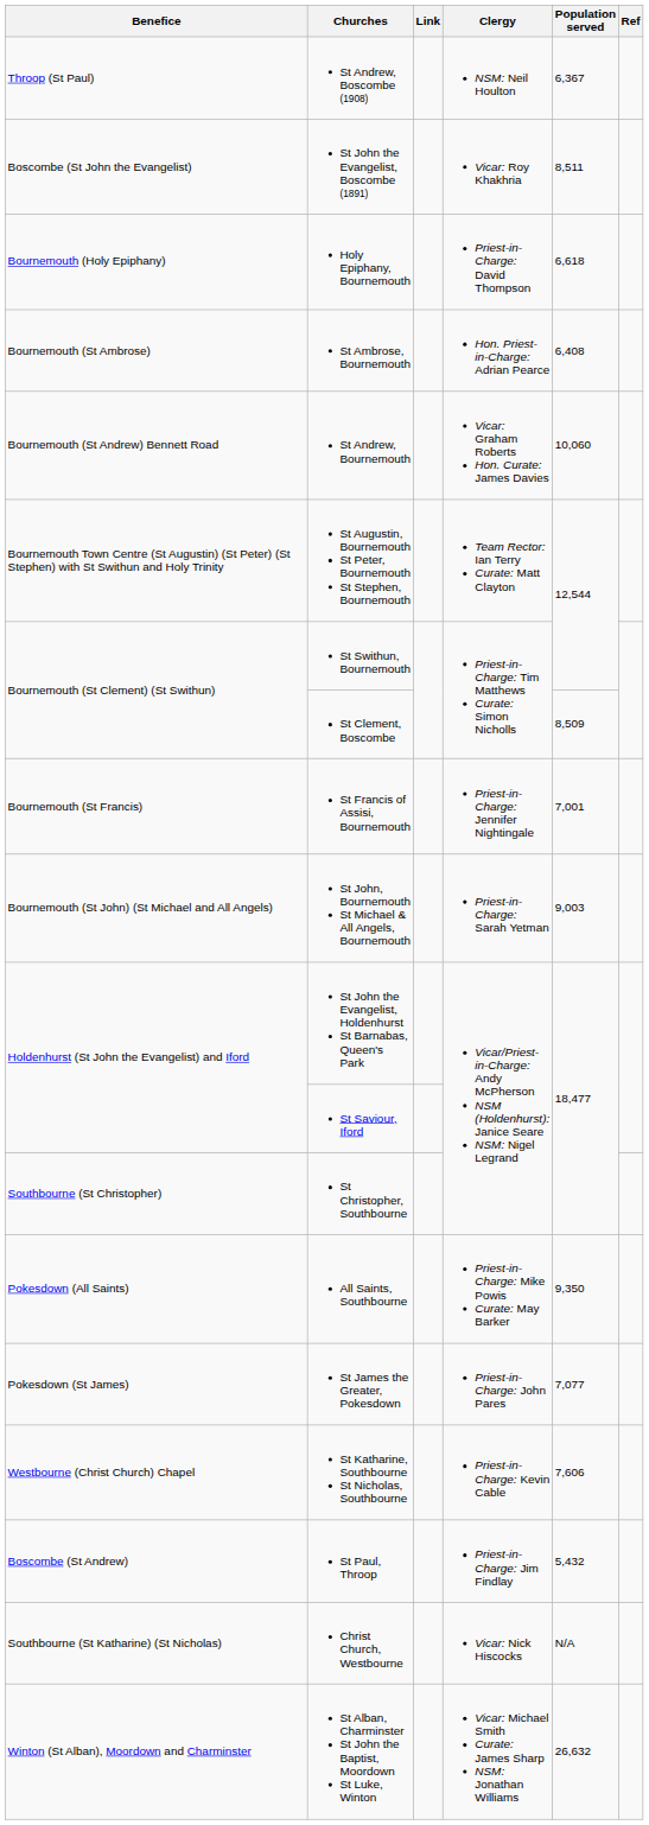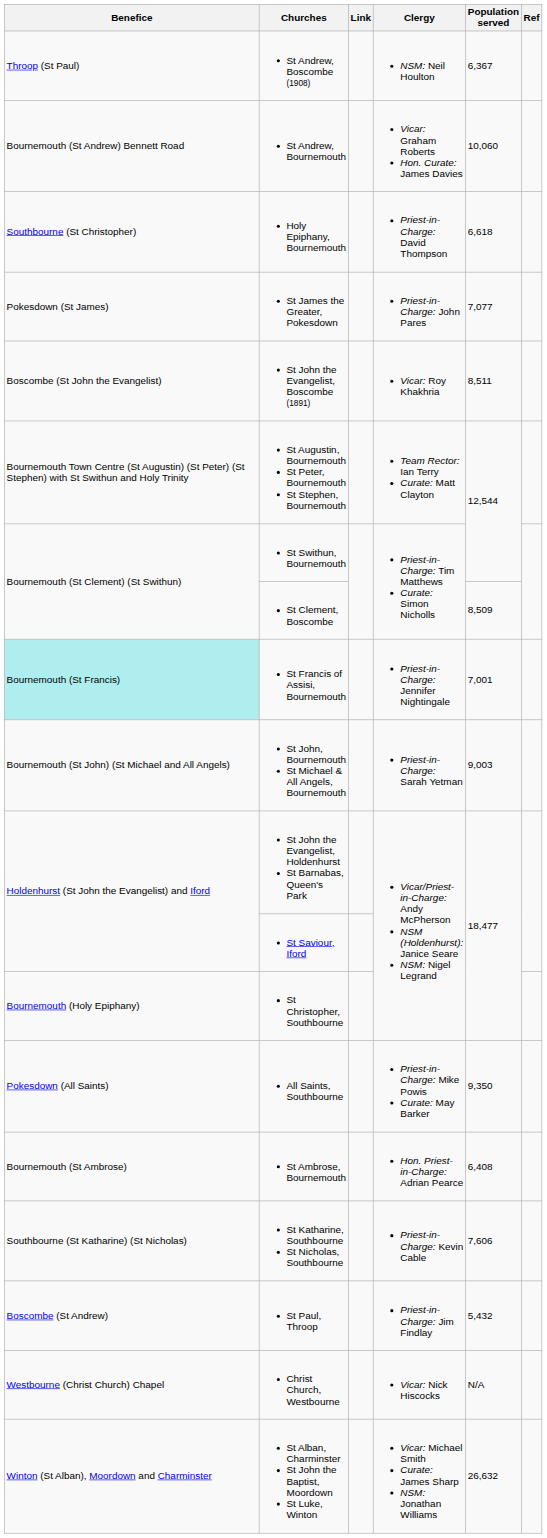rows swapped: St John the Evangelist, Boscombe (1891) <-> St Andrew, Bournemouth
Holy Epiphany, Bournemouth | Benefice: Bournemouth (Holy Epiphany) -> Southbourne (St Christopher)
rows swapped: St Ambrose, Bournemouth <-> St James the Greater, Pokesdown
St Francis of Assisi, Bournemouth | Benefice: no background -> paleturquoise background
St Christopher, Southbourne | Benefice: Southbourne (St Christopher) -> Bournemouth (Holy Epiphany)
St Katharine, Southbourne St Nicholas, Southbourne | Benefice: Westbourne (Christ Church) Chapel -> Southbourne (St Katharine) (St Nicholas)
Christ Church, Westbourne | Benefice: Southbourne (St Katharine) (St Nicholas) -> Westbourne (Christ Church) Chapel
